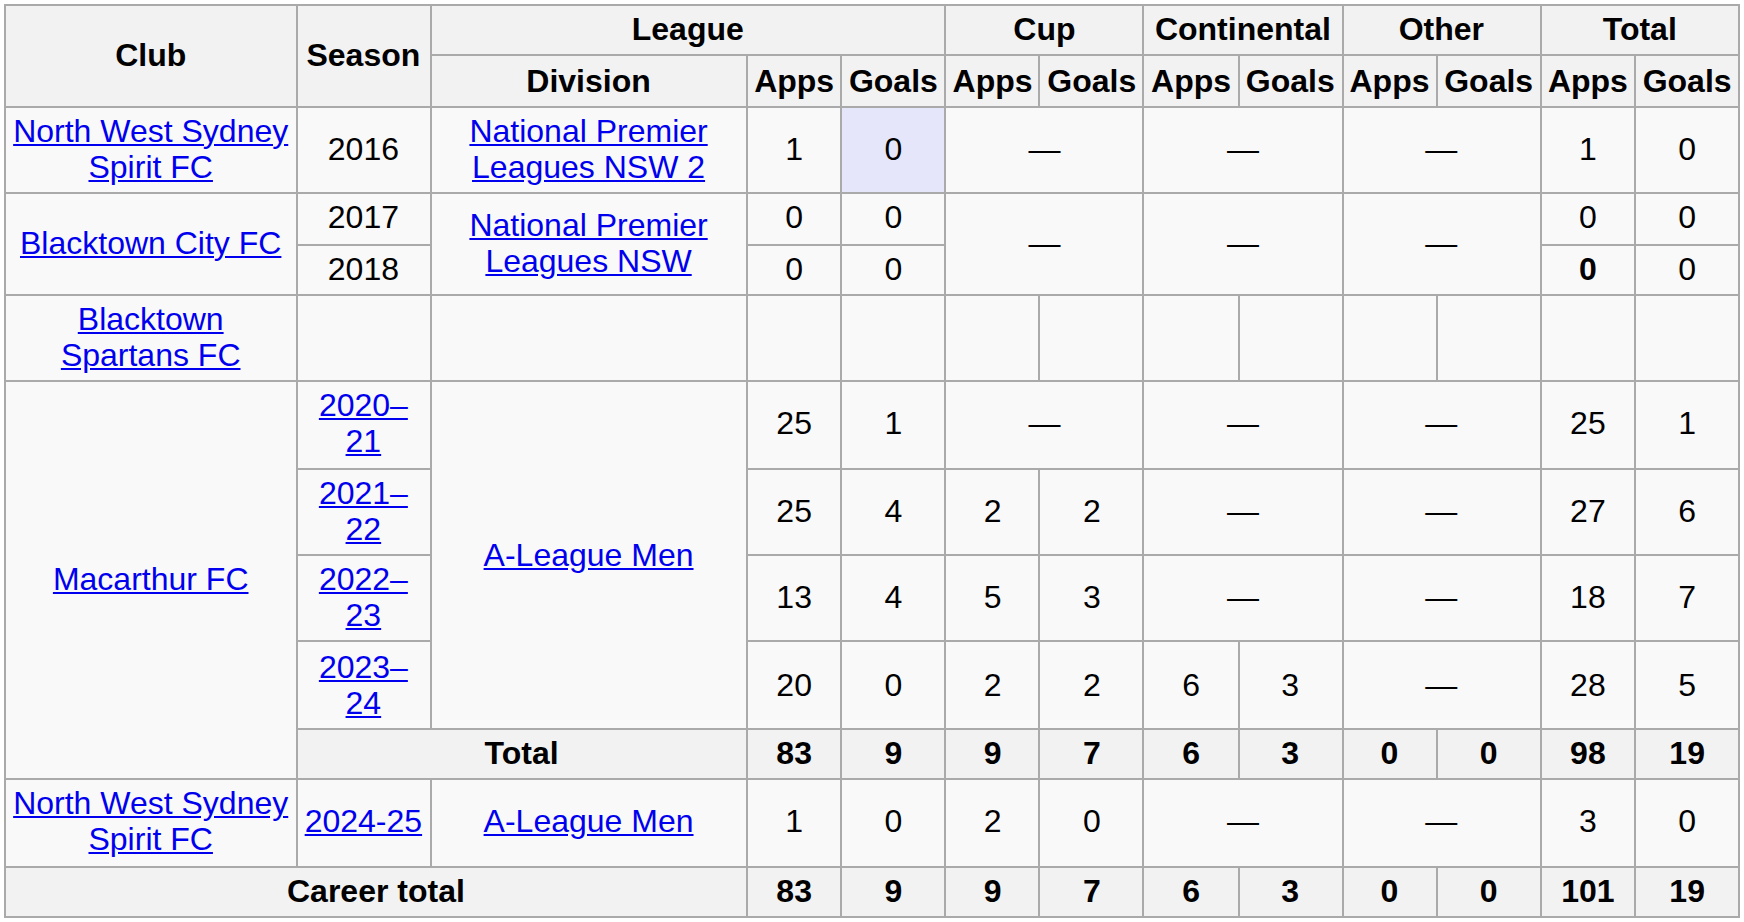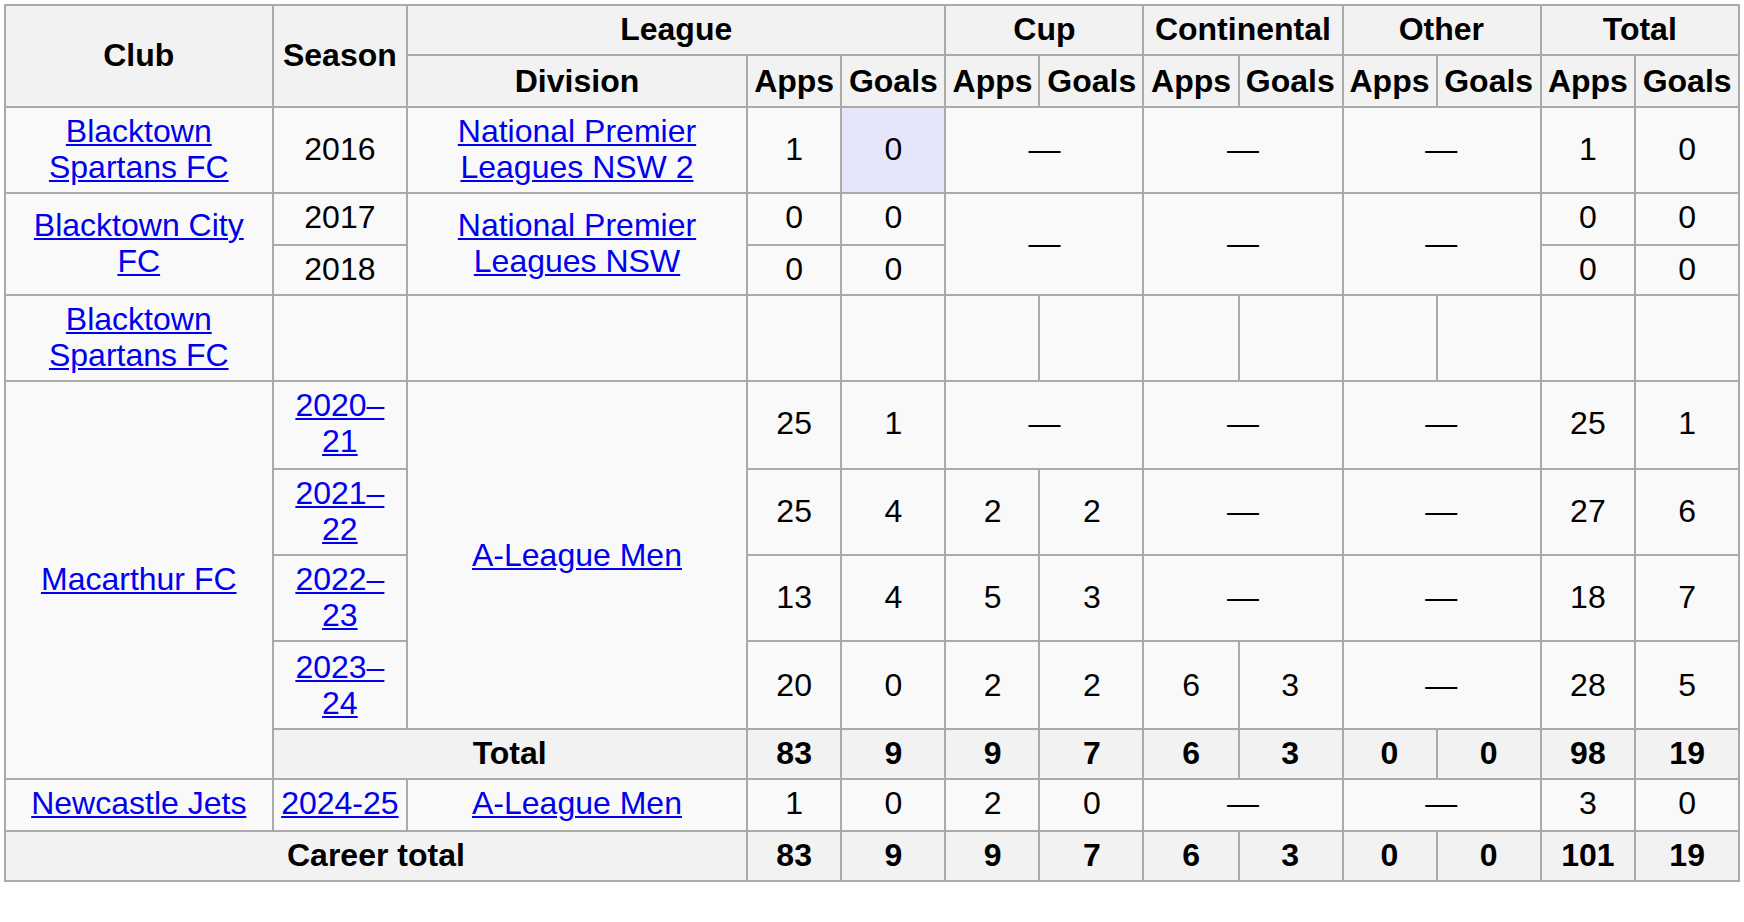2016 | Club: North West Sydney Spirit FC -> Blacktown Spartans FC
2018 | Total / Apps: bold -> normal
2024-25 | Club: North West Sydney Spirit FC -> Newcastle Jets
